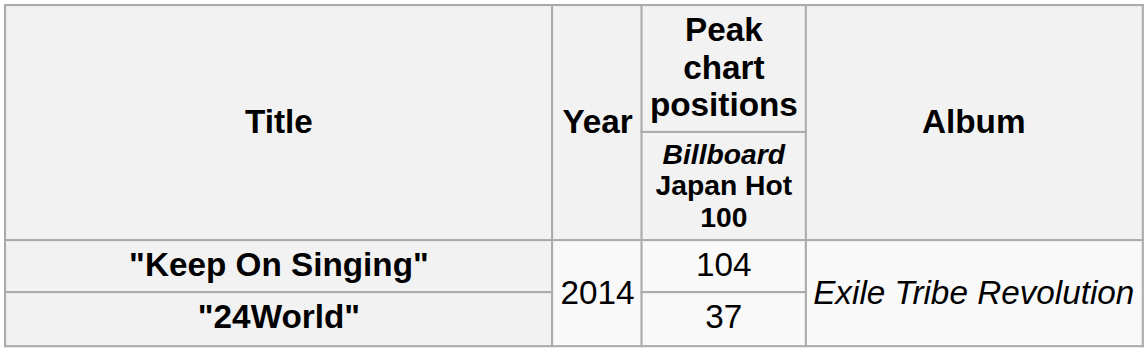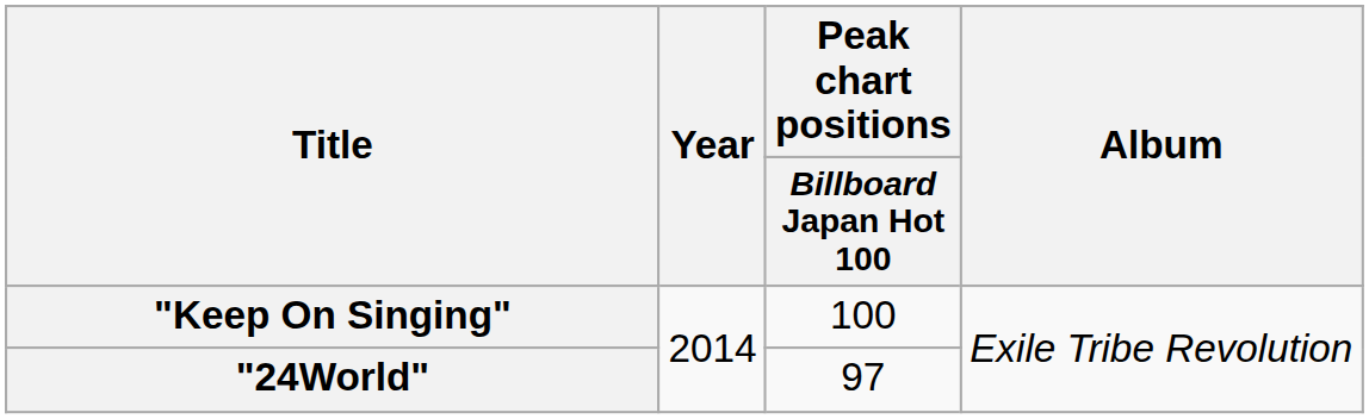"Keep On Singing" | Peak chart positions / Billboard Japan Hot 100: 104 -> 100
"24World" | Peak chart positions / Billboard Japan Hot 100: 37 -> 97
